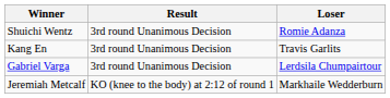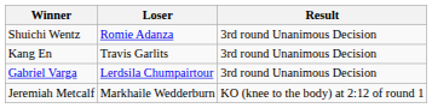columns swapped: Loser <-> Result
